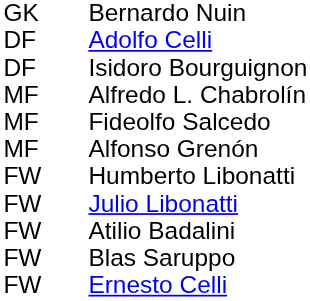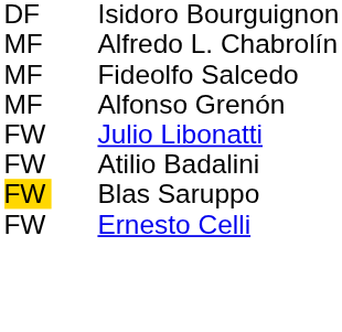- row: GK | Bernardo Nuin
- row: DF | Adolfo Celli
- row: FW | Humberto Libonatti
Blas Saruppo | column 1: no background -> gold background
